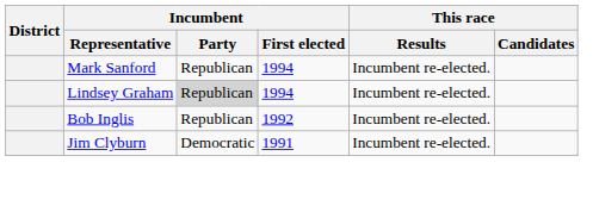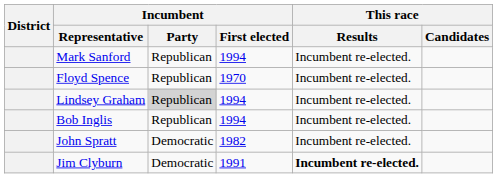+ row: Floyd Spence | Republican | 1970 | Incumbent re-elected.
Bob Inglis | Incumbent / First elected: 1992 -> 1994
+ row: John Spratt | Democratic | 1982 | Incumbent re-elected.
Jim Clyburn | This race / Results: normal -> bold
